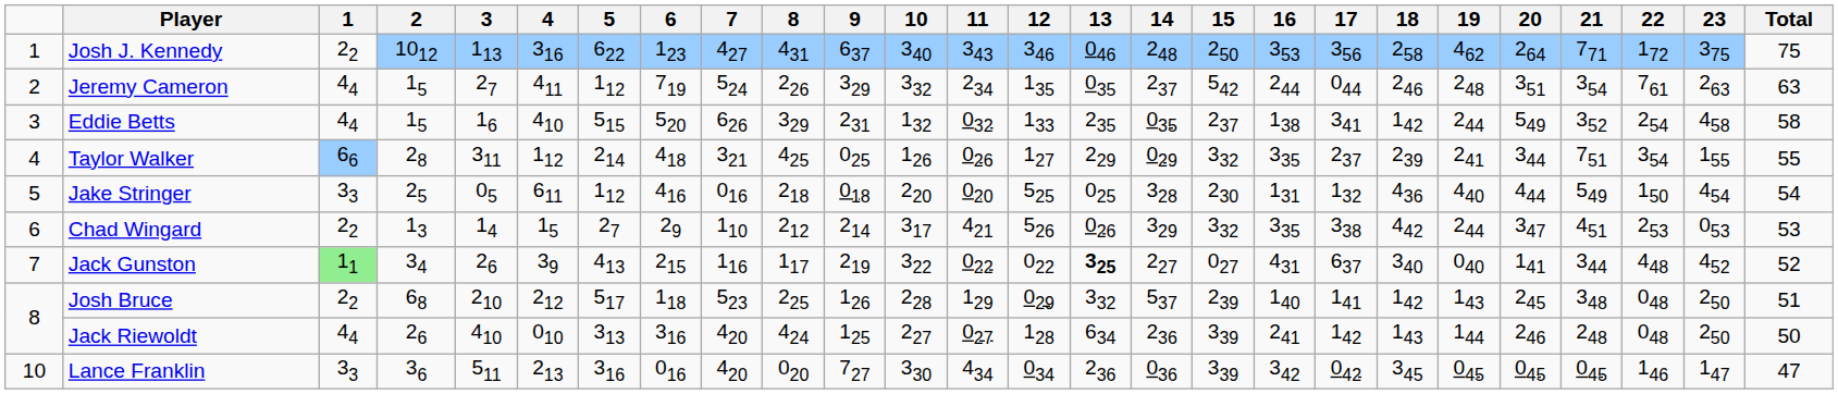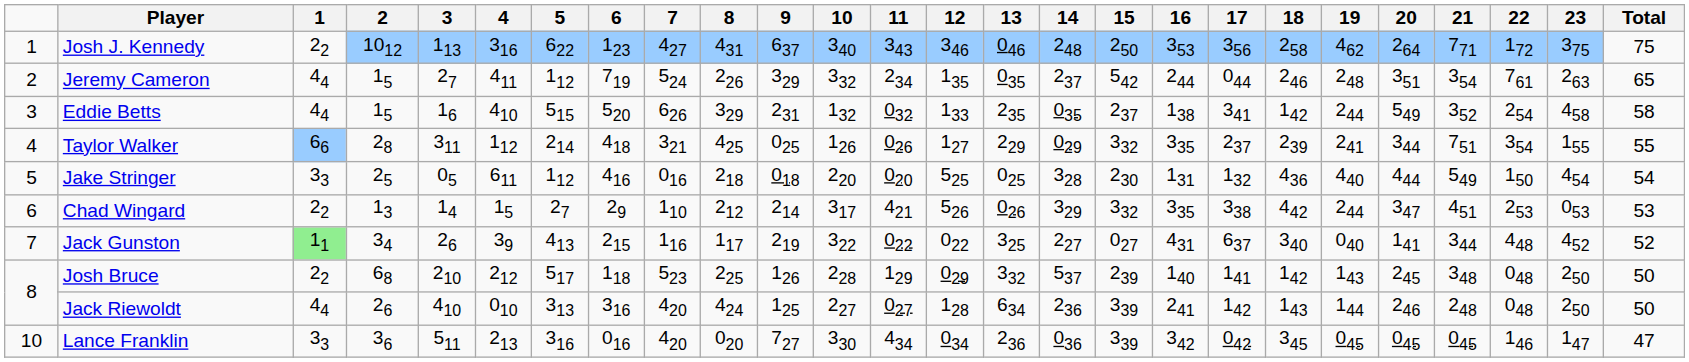Jeremy Cameron | Total: 63 -> 65
Jack Gunston | 13: bold -> normal
Josh Bruce | Total: 51 -> 50
